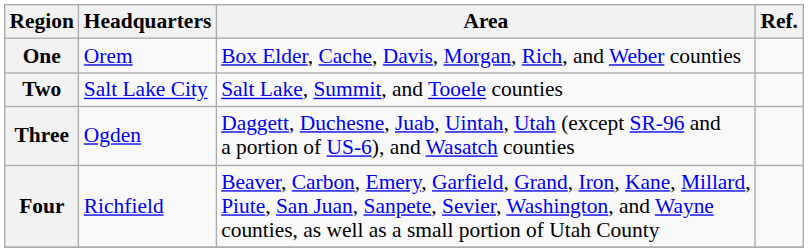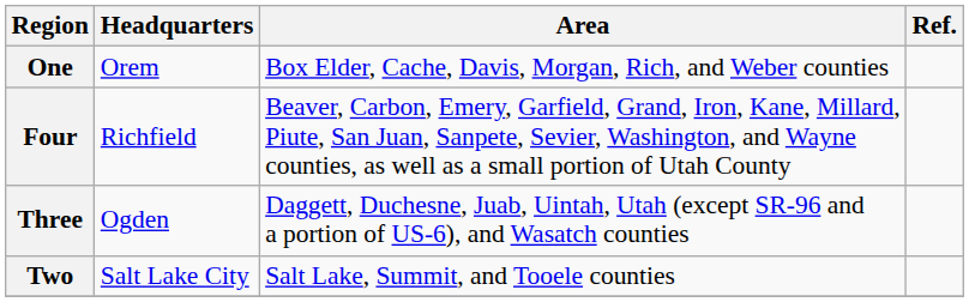rows swapped: Two <-> Four
